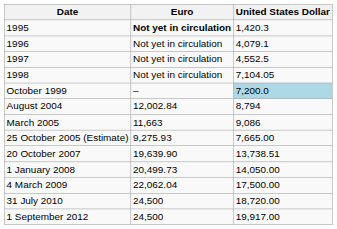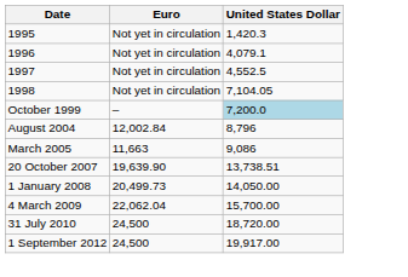1995 | Euro: bold -> normal
August 2004 | United States Dollar: 8,794 -> 8,796
- row: 25 October 2005 (Estimate) | 9,275.93 | 7,665.00
4 March 2009 | United States Dollar: 17,500.00 -> 15,700.00
